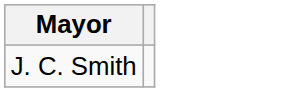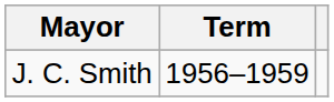+ column: Term | 1956–1959
